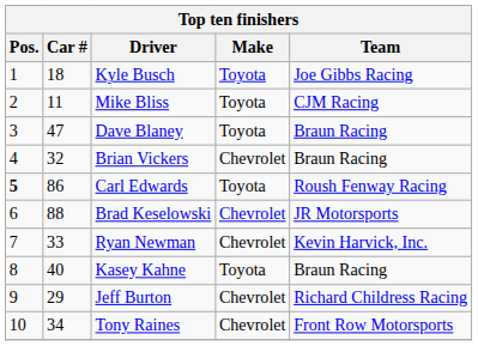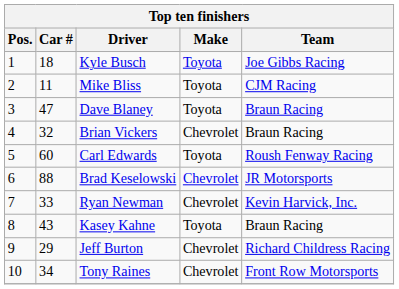Carl Edwards | Pos.: bold -> normal
Carl Edwards | Car #: 86 -> 60
Kasey Kahne | Car #: 40 -> 43
